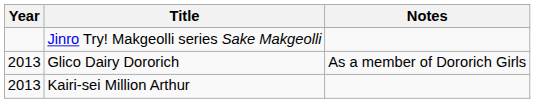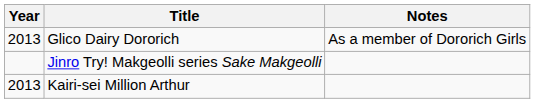rows swapped: Glico Dairy Dororich <-> Jinro Try! Makgeolli series Sake Makgeolli
